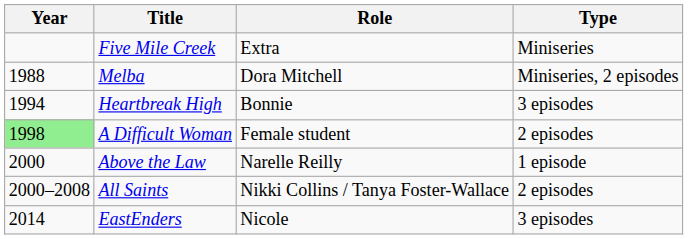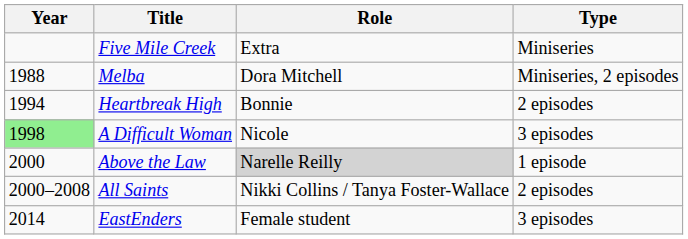Heartbreak High | Type: 3 episodes -> 2 episodes
A Difficult Woman | Role: Female student -> Nicole
A Difficult Woman | Type: 2 episodes -> 3 episodes
Above the Law | Role: no background -> lightgrey background
EastEnders | Role: Nicole -> Female student
